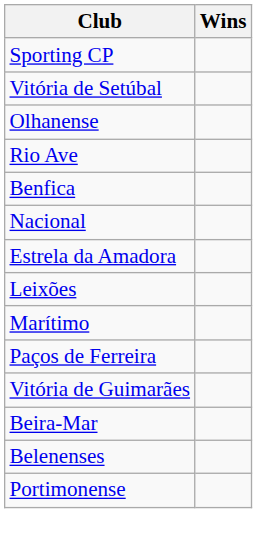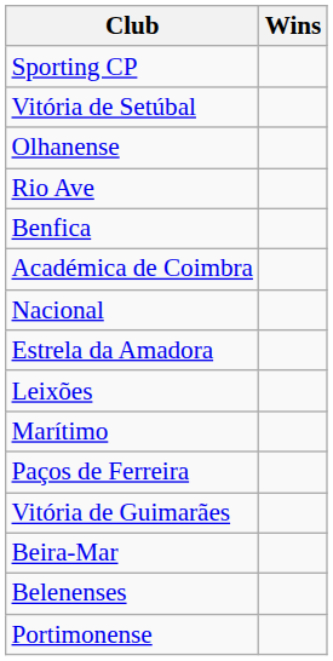+ row: Académica de Coimbra
